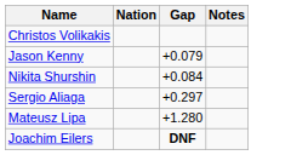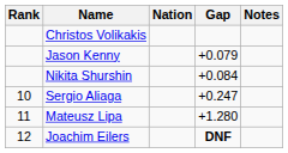+ column: Rank | 10 | 11 | 12
Sergio Aliaga | Gap: +0.297 -> +0.247
